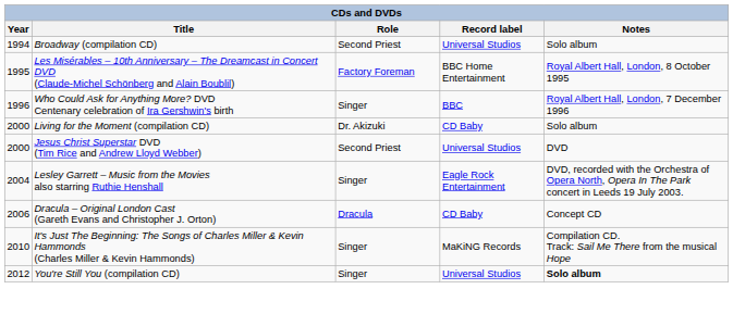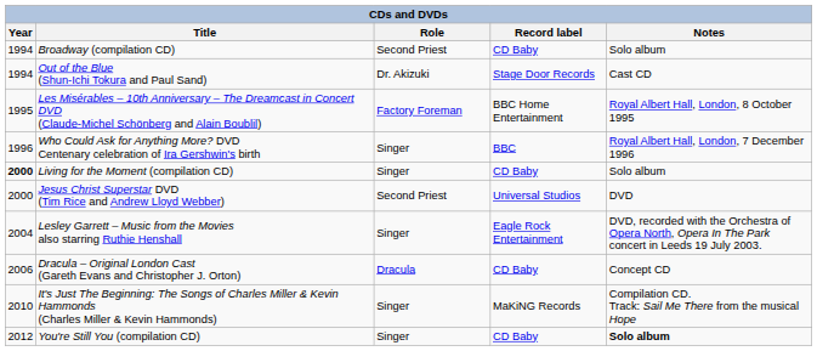Broadway (compilation CD) | Record label: Universal Studios -> CD Baby
+ row: 1994 | Out of the Blue (Shun-Ichi Tokura and Paul Sand) | Dr. Akizuki | Stage Door Records | Cast CD
Living for the Moment (compilation CD) | Year: normal -> bold
Living for the Moment (compilation CD) | Role: Dr. Akizuki -> Singer
You're Still You (compilation CD) | Record label: Universal Studios -> CD Baby
